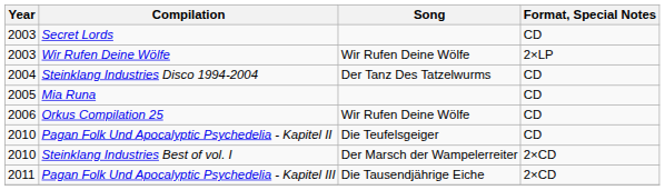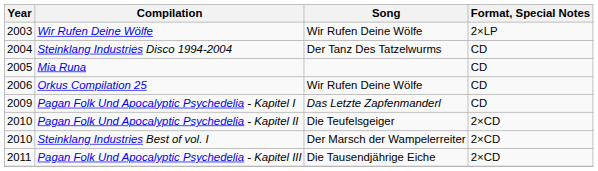- row: 2003 | Secret Lords | CD
+ row: 2009 | Pagan Folk Und Apocalyptic Psychedelia - Kapitel I | Das Letzte Zapfenmanderl | CD
Pagan Folk Und Apocalyptic Psychedelia - Kapitel II | Format, Special Notes: CD -> 2×CD
